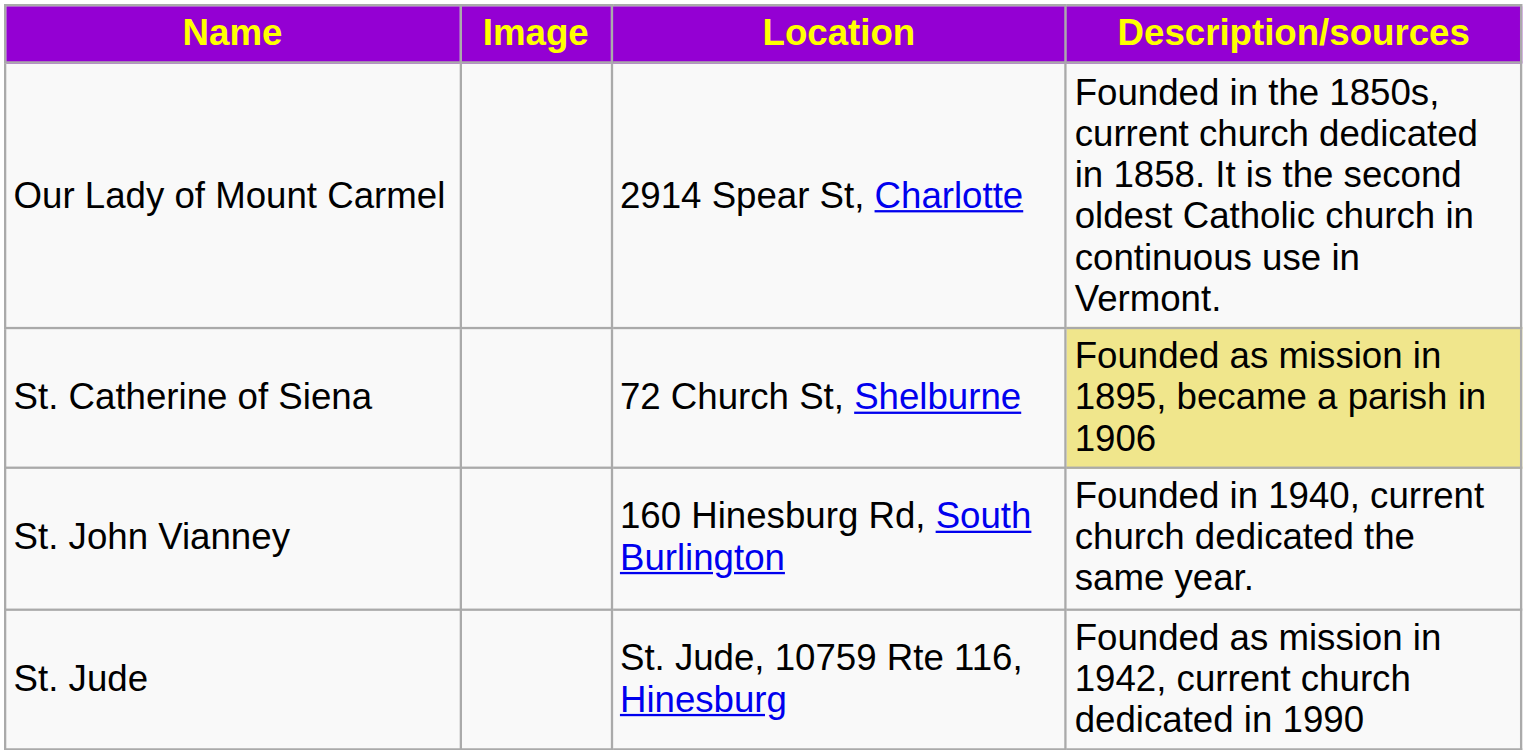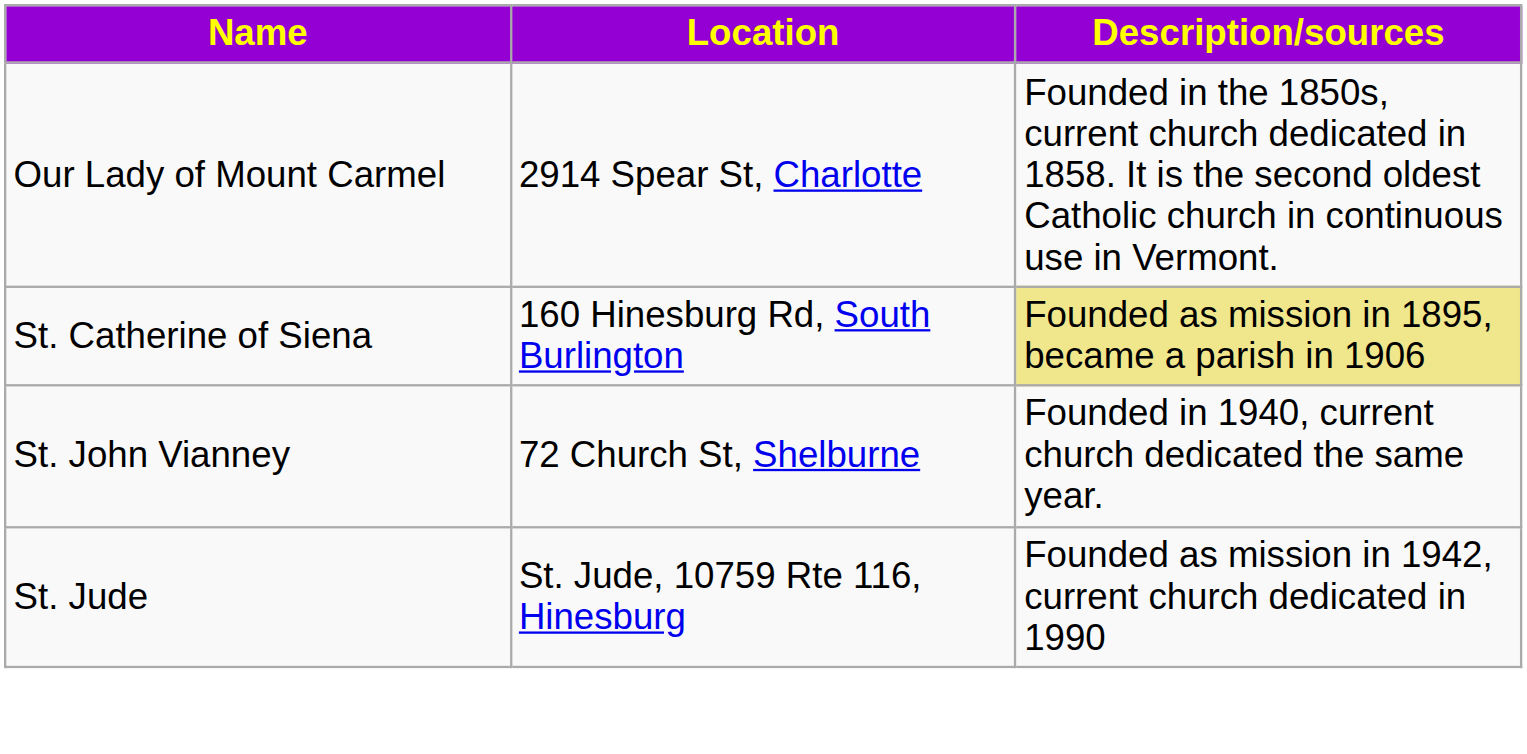- column: Image
St. Catherine of Siena | Location: 72 Church St, Shelburne -> 160 Hinesburg Rd, South Burlington
St. John Vianney | Location: 160 Hinesburg Rd, South Burlington -> 72 Church St, Shelburne
